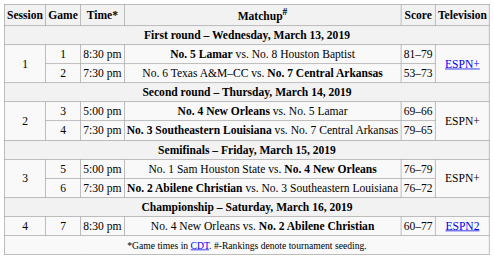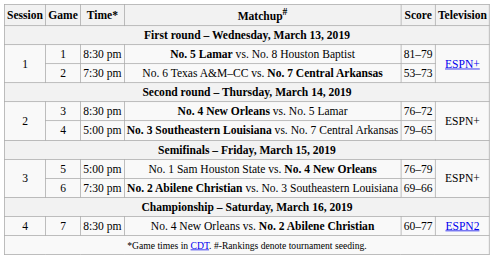No. 4 New Orleans vs. No. 5 Lamar | Time*: 5:00 pm -> 8:30 pm
No. 4 New Orleans vs. No. 5 Lamar | Score: 69–66 -> 76–72
No. 3 Southeastern Louisiana vs. No. 7 Central Arkansas | Time*: 7:30 pm -> 5:00 pm
No. 2 Abilene Christian vs. No. 3 Southeastern Louisiana | Score: 76–72 -> 69–66
